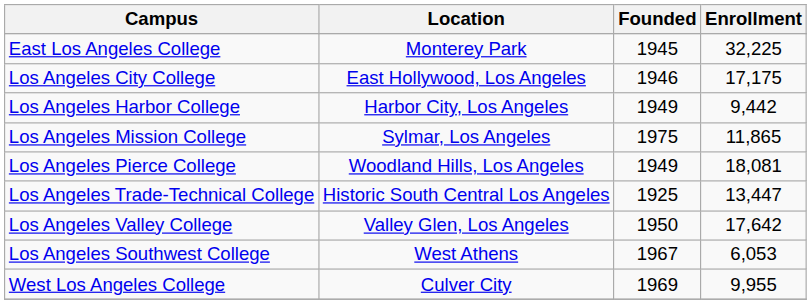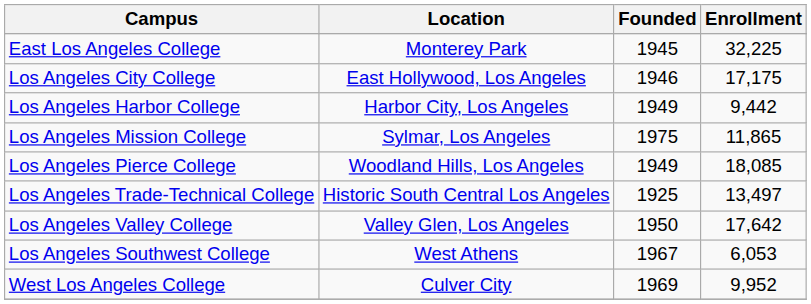Los Angeles Pierce College | Enrollment: 18,081 -> 18,085
Los Angeles Trade-Technical College | Enrollment: 13,447 -> 13,497
West Los Angeles College | Enrollment: 9,955 -> 9,952
